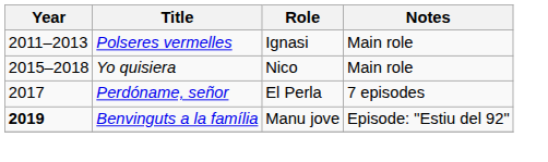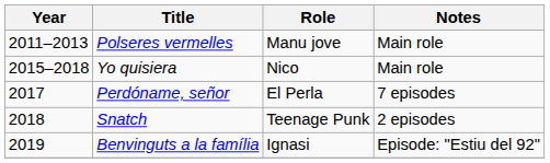Polseres vermelles | Role: Ignasi -> Manu jove
+ row: 2018 | Snatch | Teenage Punk | 2 episodes
Benvinguts a la família | Year: bold -> normal
Benvinguts a la família | Role: Manu jove -> Ignasi
